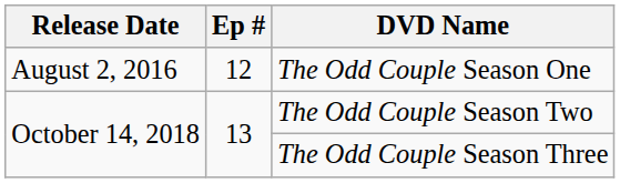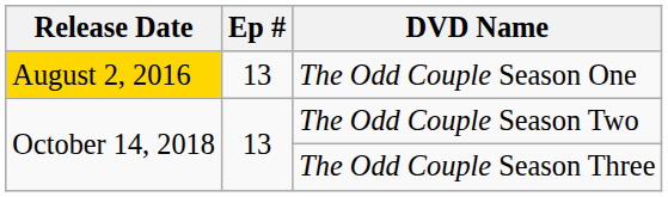The Odd Couple Season One | Release Date: no background -> gold background
The Odd Couple Season One | Ep #: 12 -> 13
